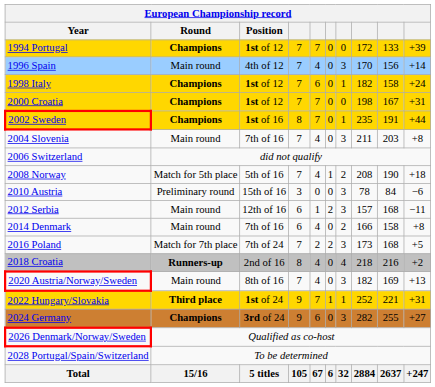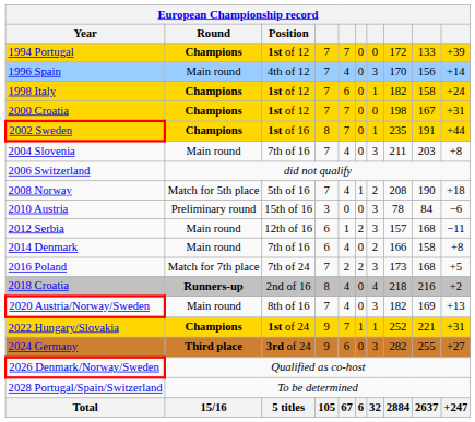2022 Hungary/Slovakia | Round: Third place -> Champions
2024 Germany | Round: Champions -> Third place
